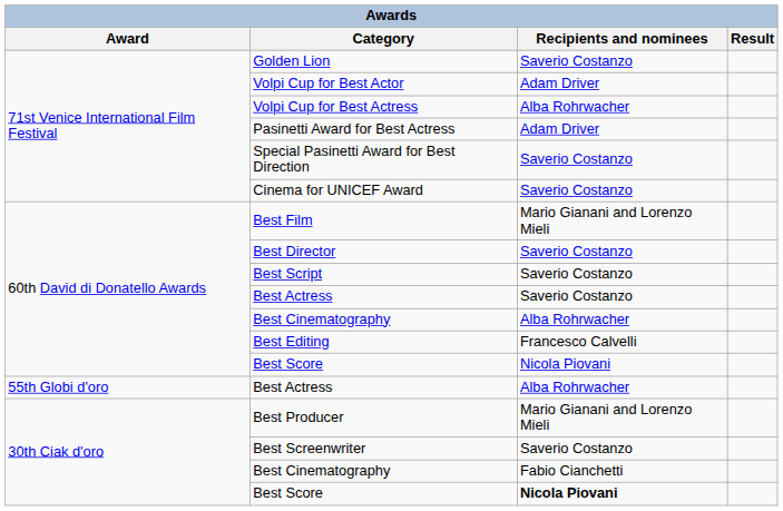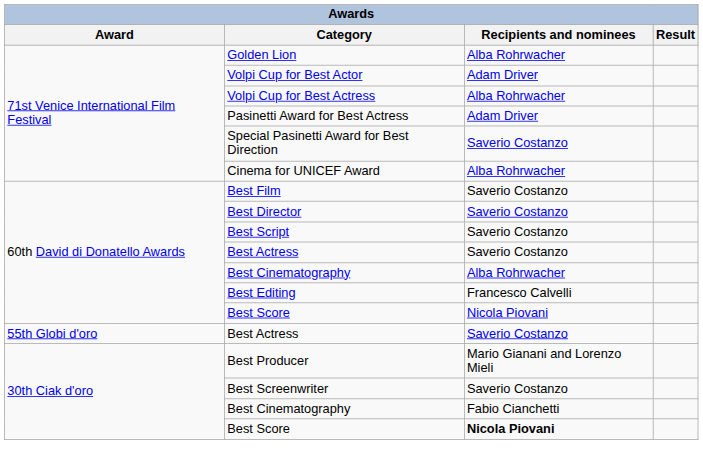Golden Lion | Recipients and nominees: Saverio Costanzo -> Alba Rohrwacher
Cinema for UNICEF Award | Recipients and nominees: Saverio Costanzo -> Alba Rohrwacher
Best Film | Recipients and nominees: Mario Gianani and Lorenzo Mieli -> Saverio Costanzo
55th Globi d'oro / Best Actress | Recipients and nominees: Alba Rohrwacher -> Saverio Costanzo
